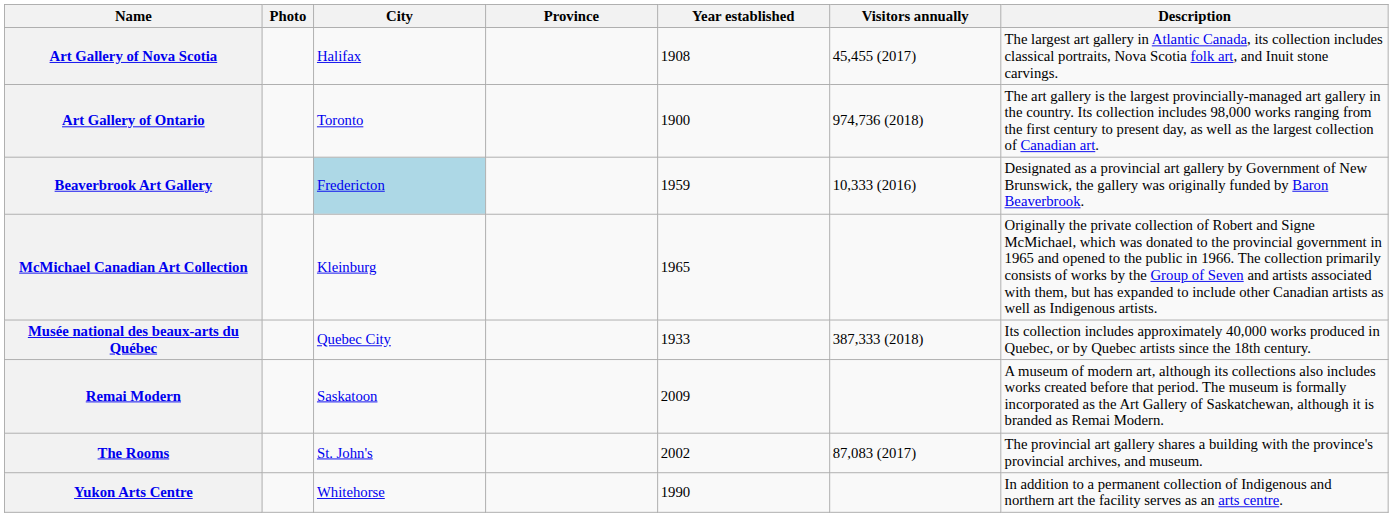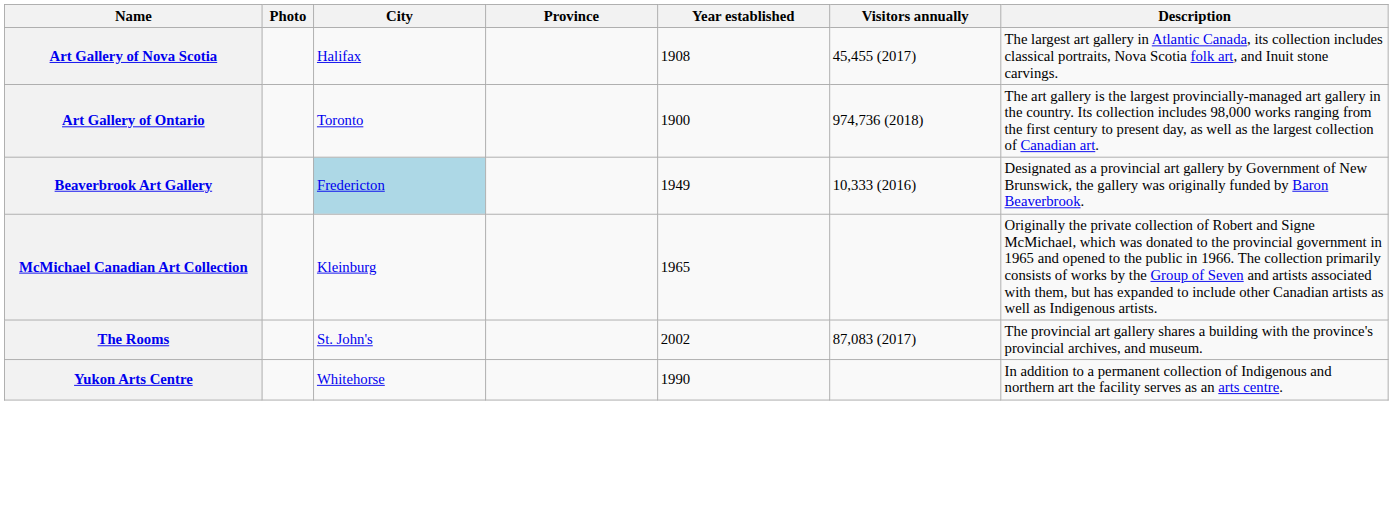Beaverbrook Art Gallery | Year established: 1959 -> 1949
- row: Musée national des beaux-arts du Québec | Quebec City | 1933 | 387,333 (2018) | Its collection includes approximately 40,000 works produced in Quebec, or by Quebec artists since the 18th century.
- row: Remai Modern | Saskatoon | 2009 | A museum of modern art, although its collections also includes works created before that period. The museum is formally incorporated as the Art Gallery of Saskatchewan, although it is branded as Remai Modern.
